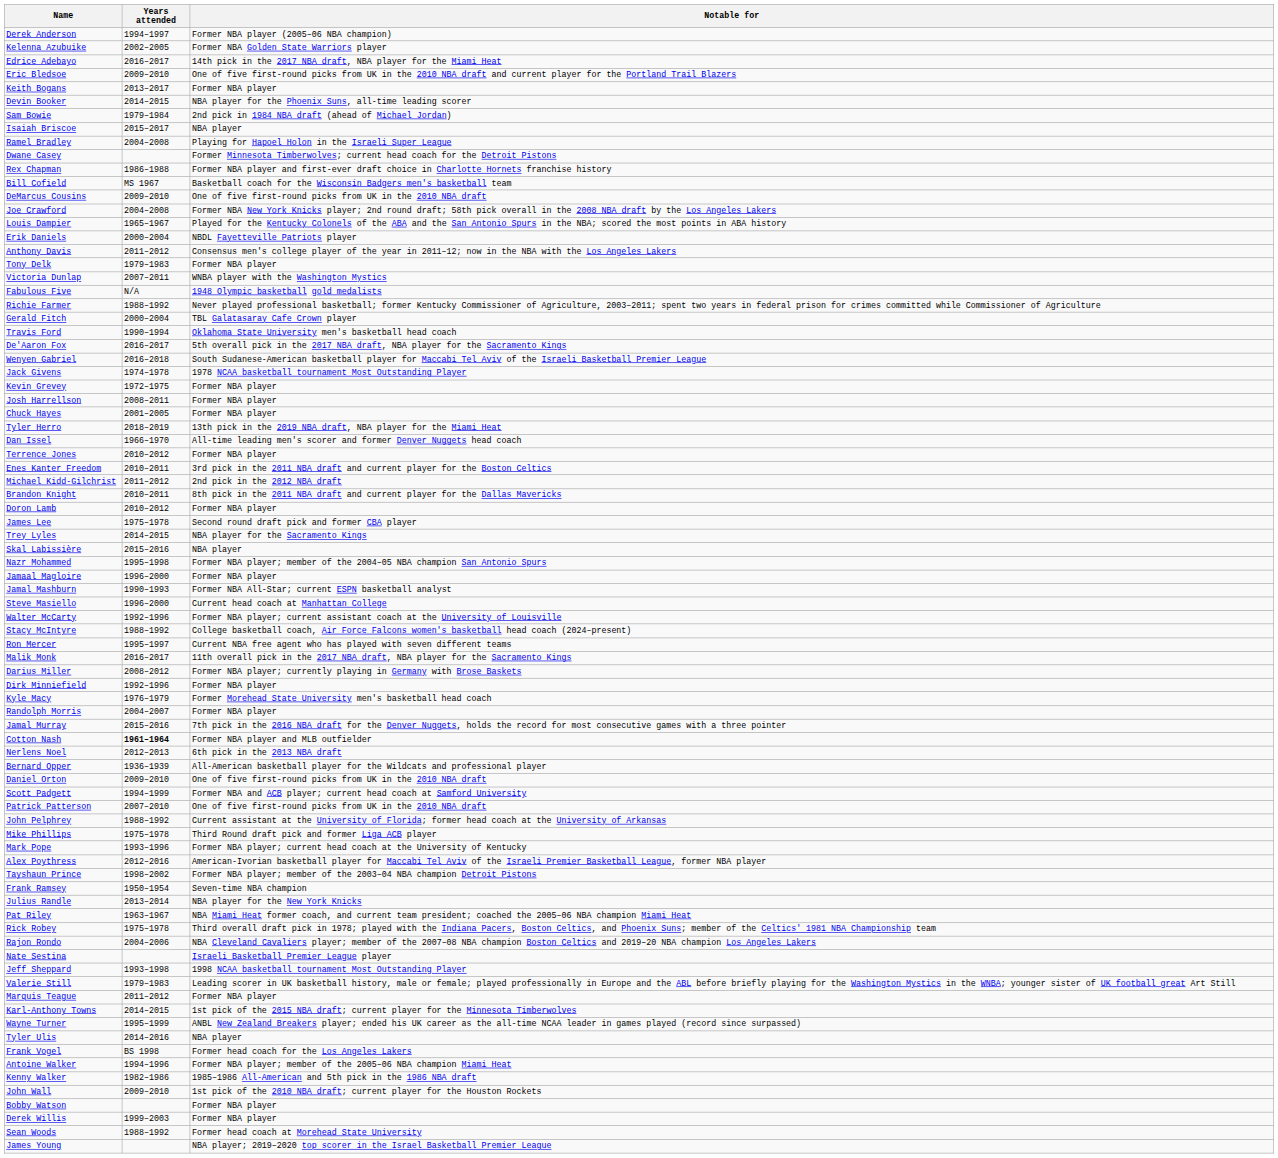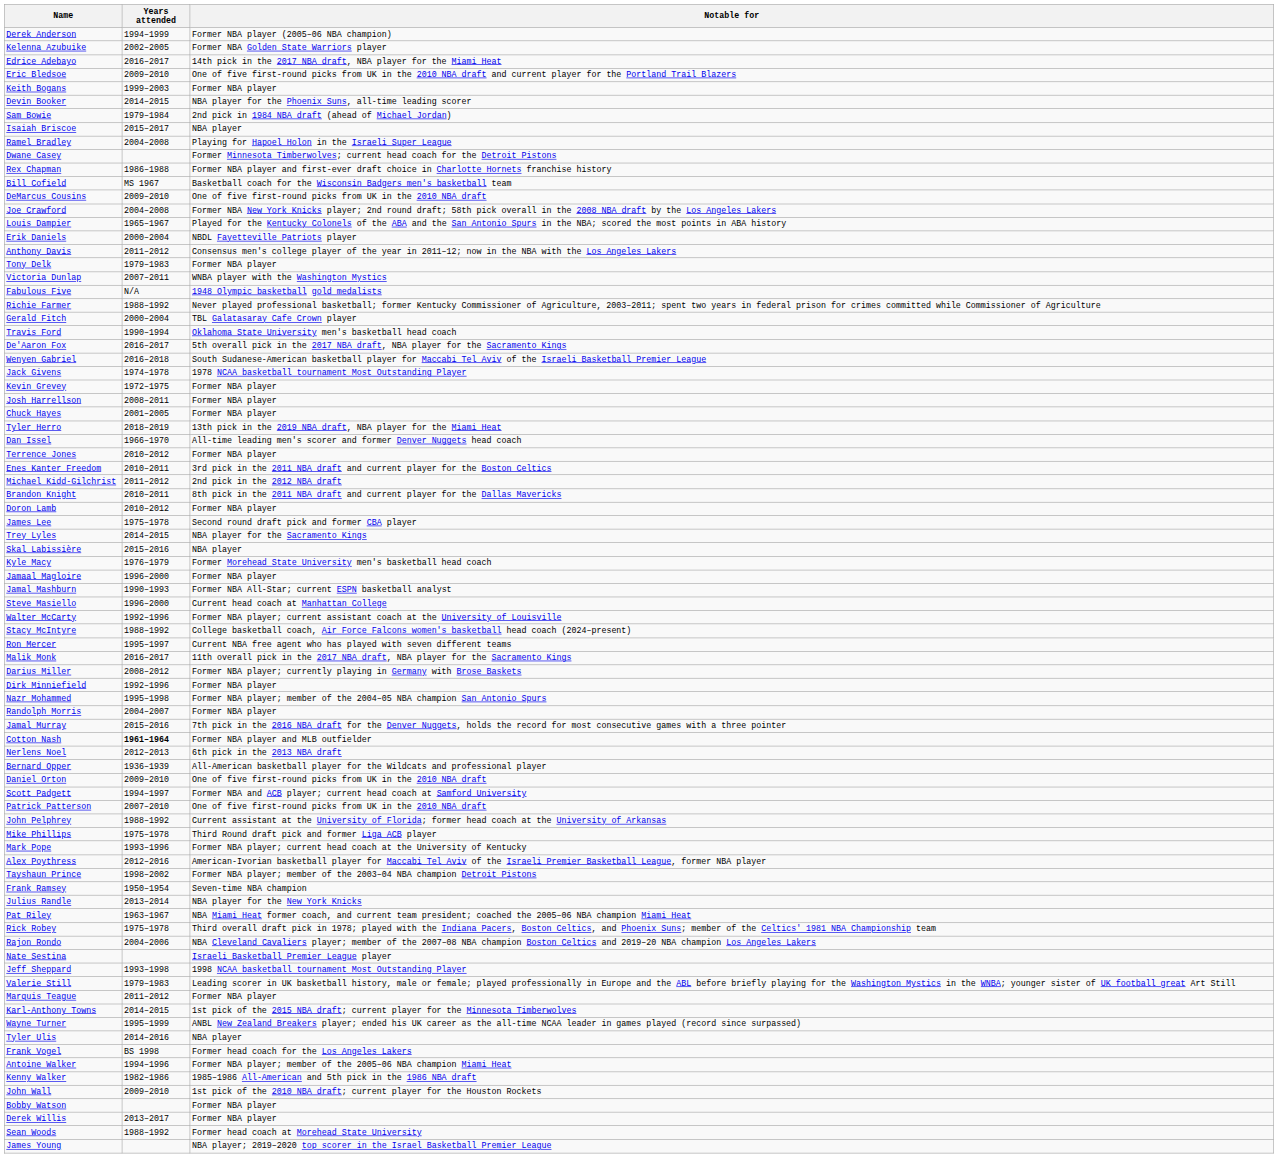Derek Anderson | Years attended: 1994–1997 -> 1994–1999
Keith Bogans | Years attended: 2013–2017 -> 1999–2003
rows swapped: Kyle Macy <-> Nazr Mohammed
Scott Padgett | Years attended: 1994–1999 -> 1994–1997
Derek Willis | Years attended: 1999–2003 -> 2013–2017
